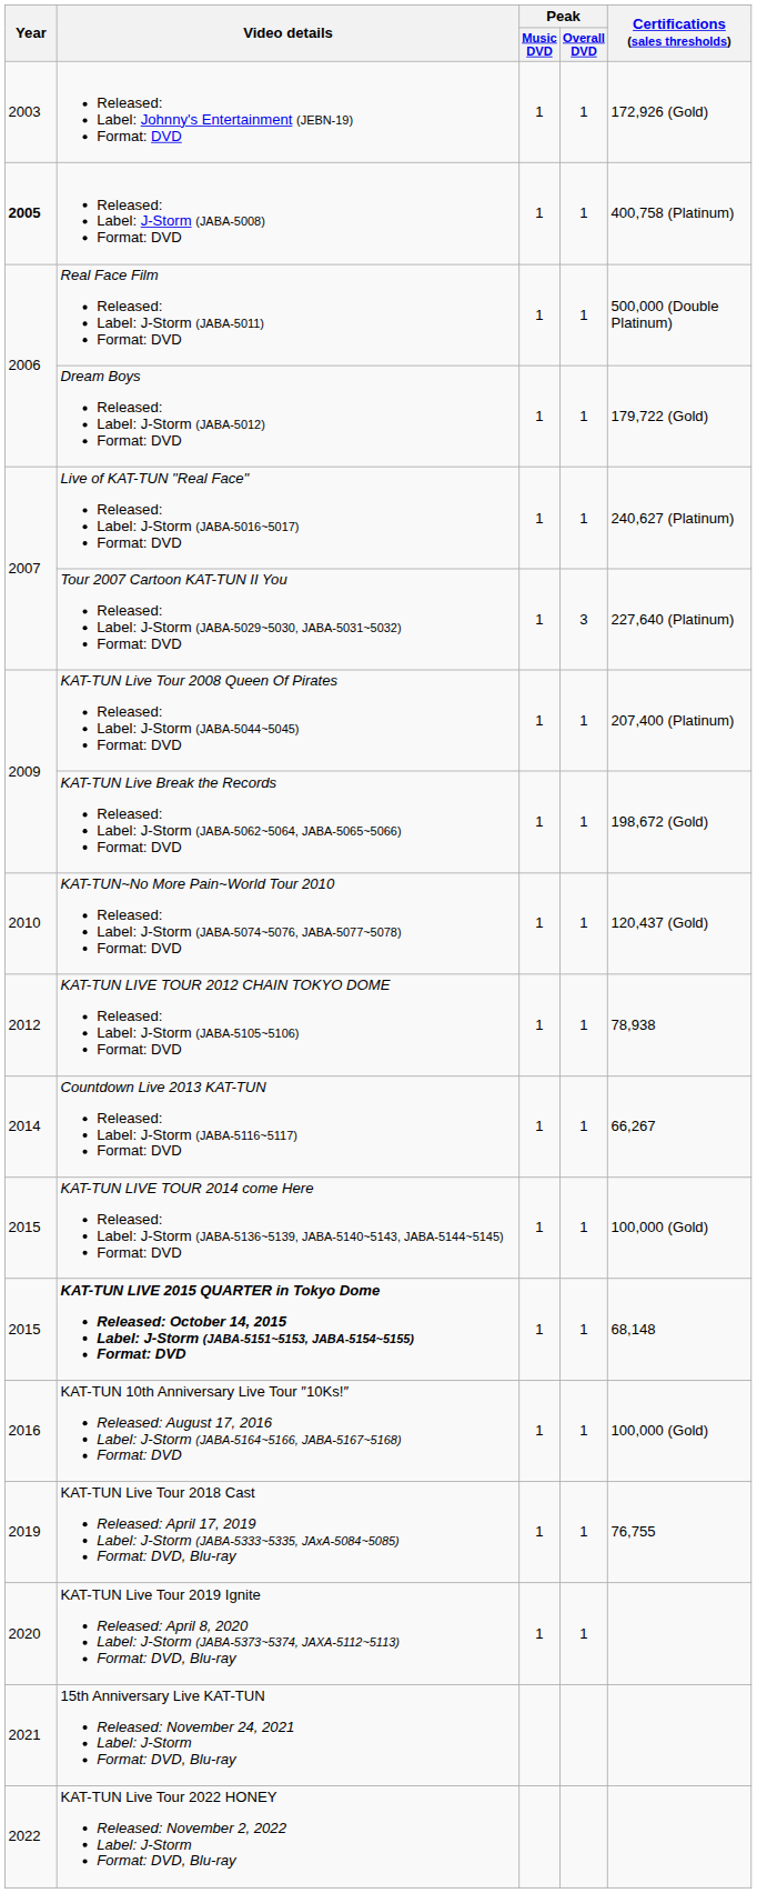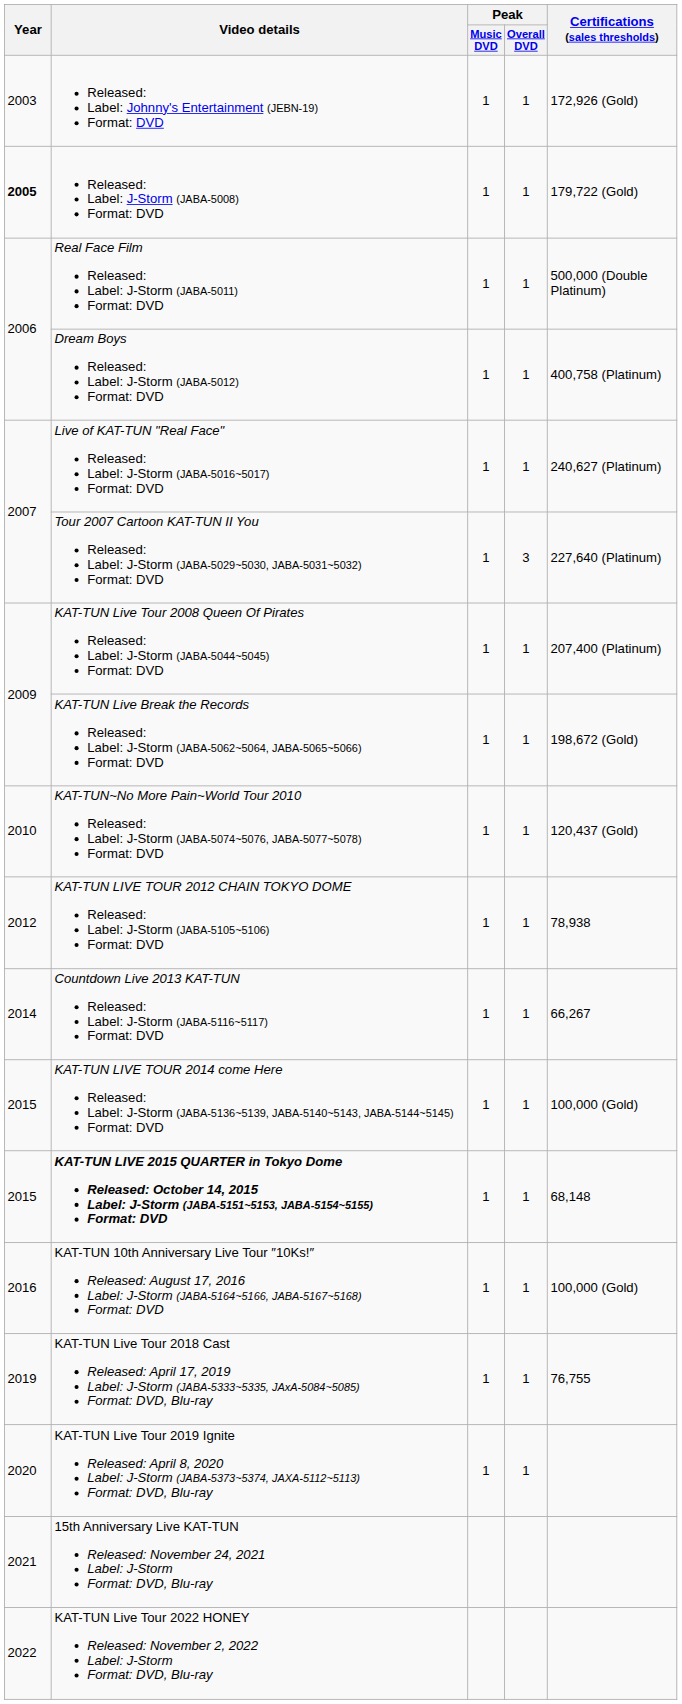Released: Label: J-Storm (JABA-5008) Format: DVD | Certifications (sales thresholds): 400,758 (Platinum) -> 179,722 (Gold)
Dream Boys Released: Label: J-Storm (JABA-5012) Format: DVD | Certifications (sales thresholds): 179,722 (Gold) -> 400,758 (Platinum)
